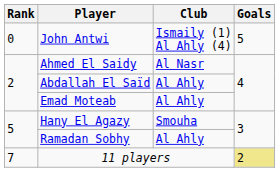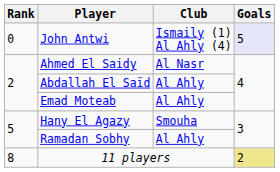John Antwi | Goals: no background -> lavender background
11 players | Rank: 7 -> 8
